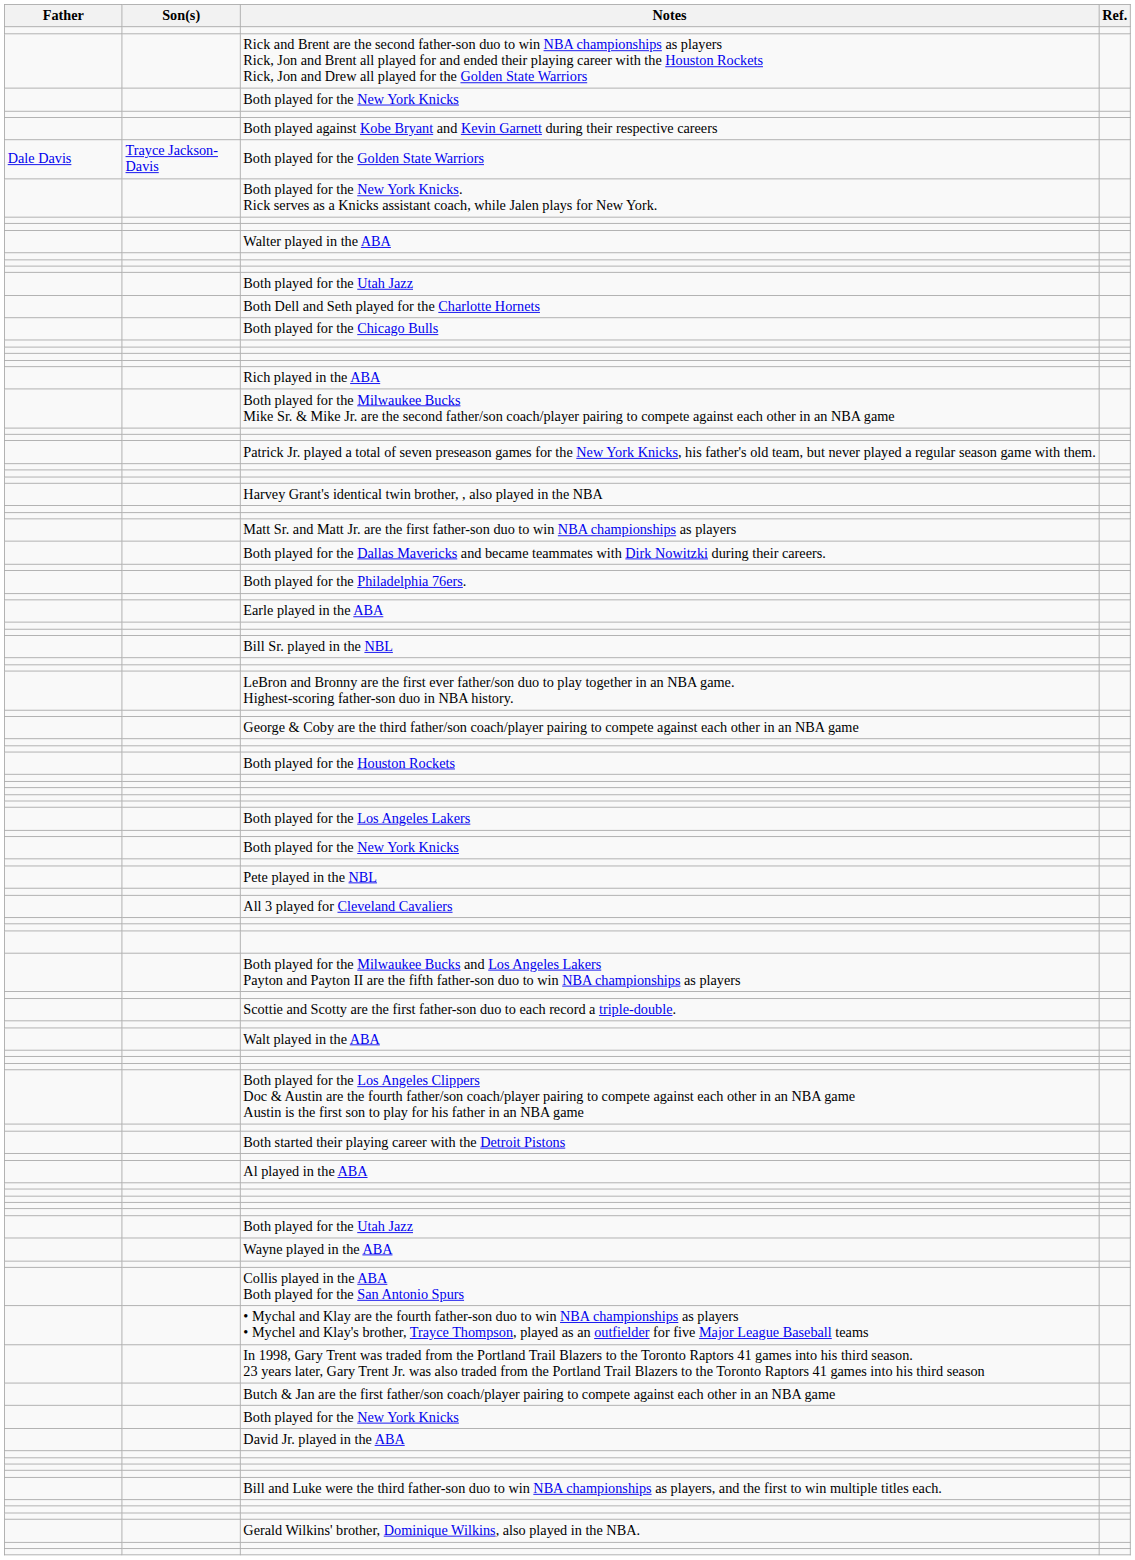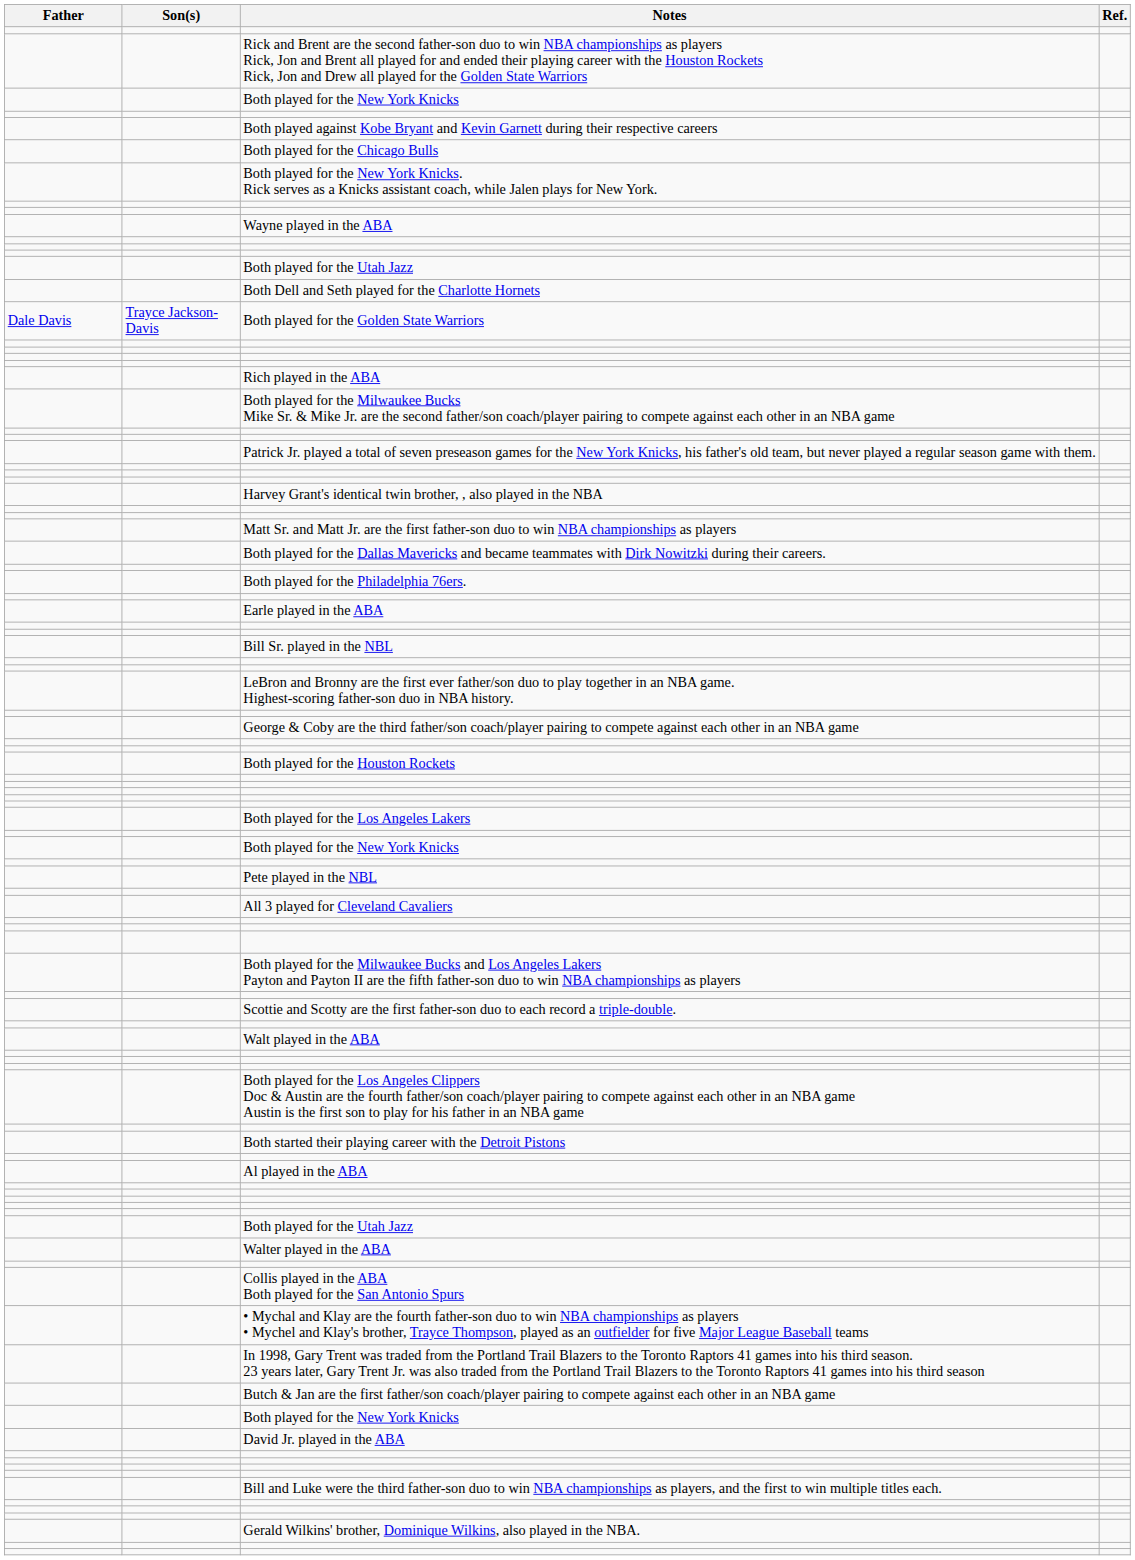rows swapped: Both played for the Chicago Bulls <-> Both played for the Golden State Warriors
rows swapped: Wayne played in the ABA <-> Walter played in the ABA
